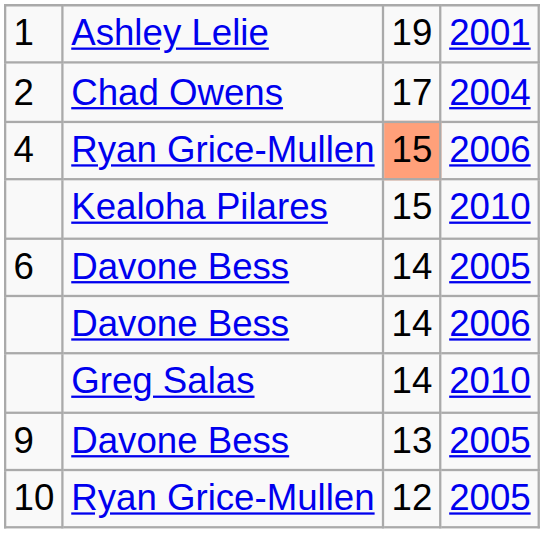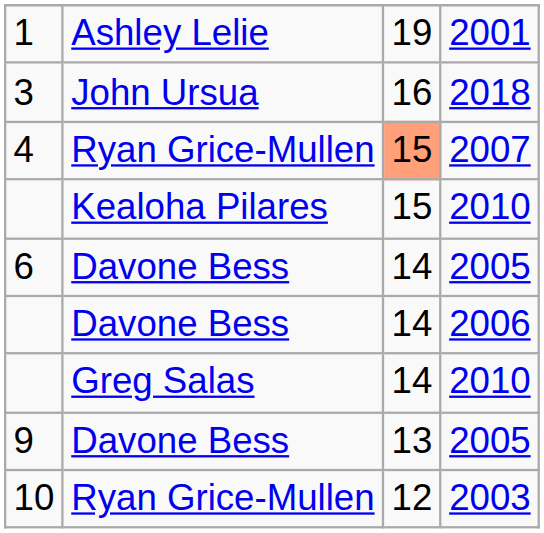- row: 2 | Chad Owens | 17 | 2004
+ row: 3 | John Ursua | 16 | 2018
4 | column 4: 2006 -> 2007
10 | column 4: 2005 -> 2003
